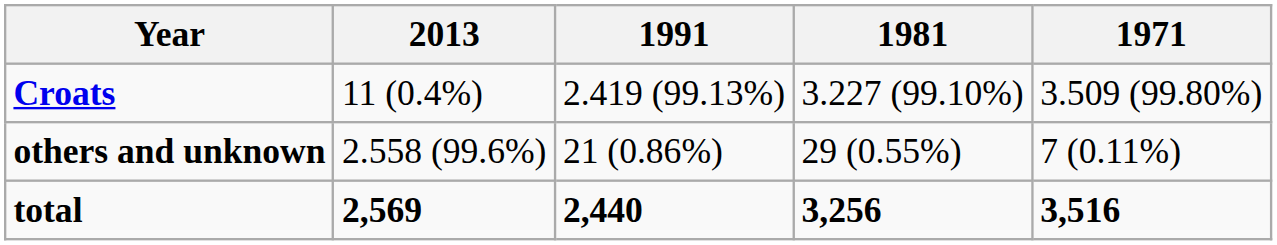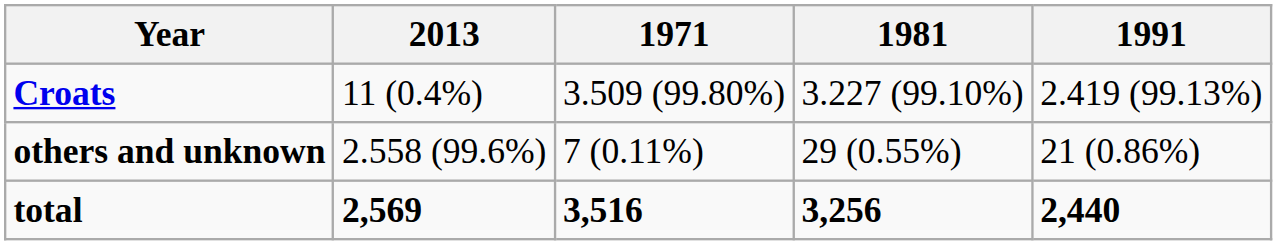columns swapped: 1991 <-> 1971
